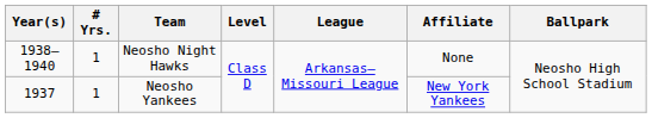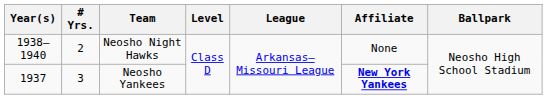Neosho Night Hawks | # Yrs.: 1 -> 2
Neosho Yankees | # Yrs.: 1 -> 3
Neosho Yankees | Affiliate: normal -> bold
